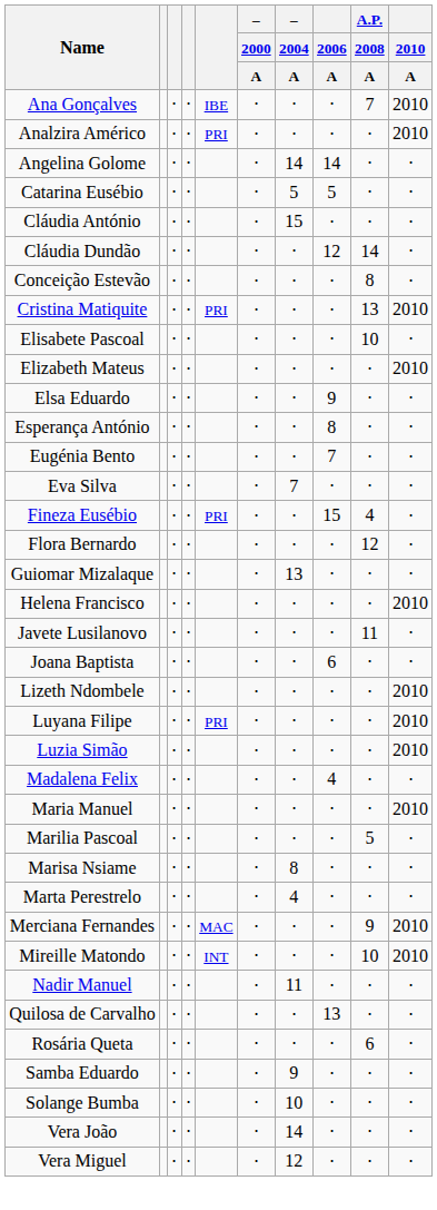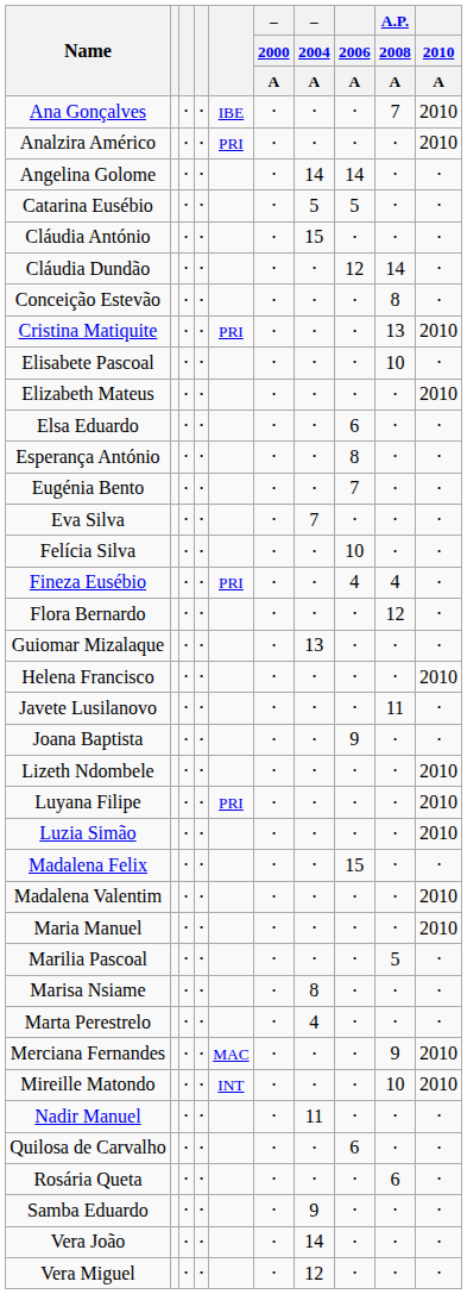Elsa Eduardo | 2006 / A: 9 -> 6
+ row: Felícia Silva | ⋅ | ⋅ | ⋅ | ⋅ | 10 | ⋅ | ⋅
Fineza Eusébio | 2006 / A: 15 -> 4
Joana Baptista | 2006 / A: 6 -> 9
Madalena Felix | 2006 / A: 4 -> 15
+ row: Madalena Valentim | ⋅ | ⋅ | ⋅ | ⋅ | ⋅ | ⋅ | 2010
Quilosa de Carvalho | 2006 / A: 13 -> 6
- row: Solange Bumba | ⋅ | ⋅ | ⋅ | 10 | ⋅ | ⋅ | ⋅
